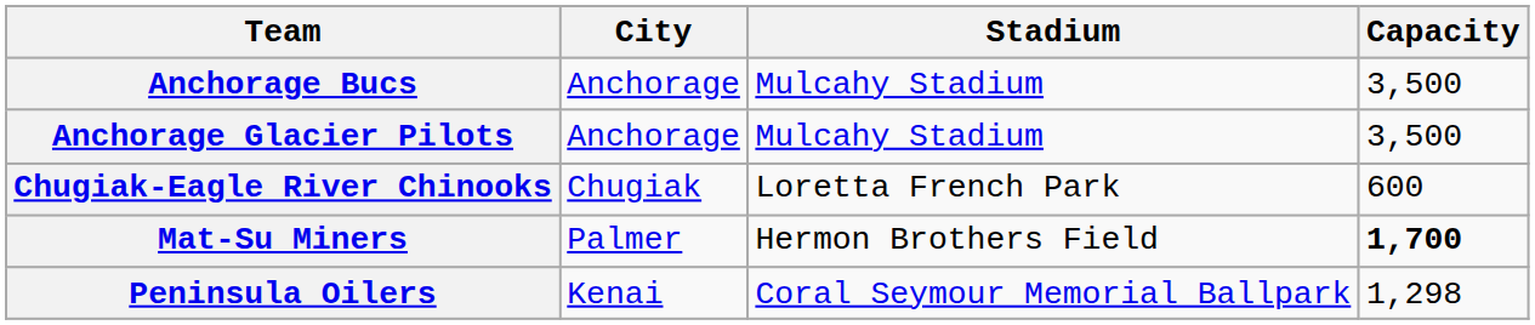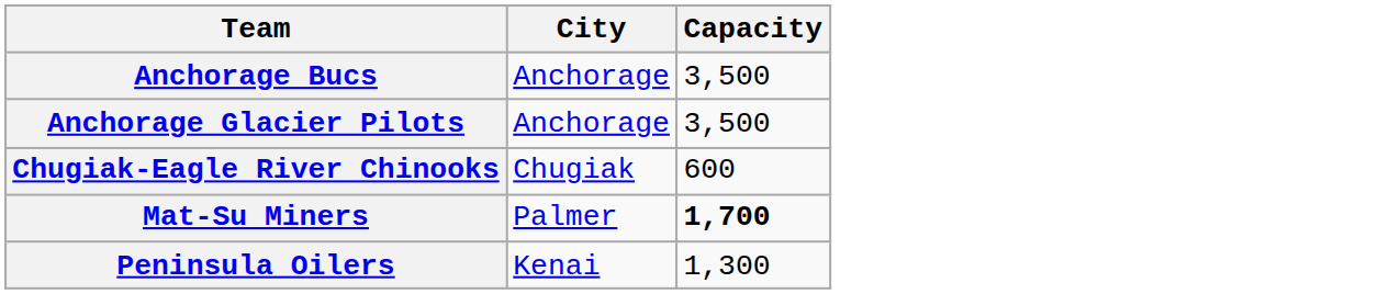- column: Stadium | Mulcahy Stadium | Mulcahy Stadium | Loretta French Park | Hermon Brothers Field | Coral Seymour Memorial Ballpark
Peninsula Oilers | Capacity: 1,298 -> 1,300
